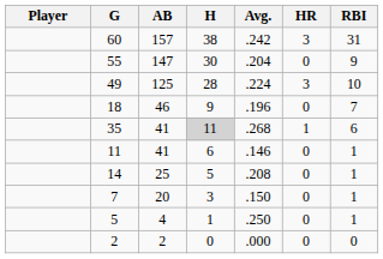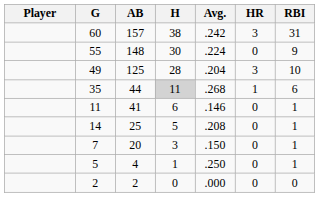55 | AB: 147 -> 148
55 | Avg.: .204 -> .224
49 | Avg.: .224 -> .204
- row: 18 | 46 | 9 | .196 | 0 | 7
35 | AB: 41 -> 44
